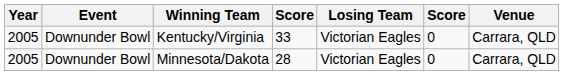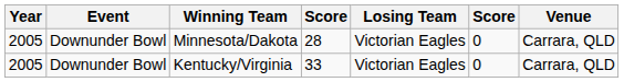rows swapped: Kentucky/Virginia <-> Minnesota/Dakota
